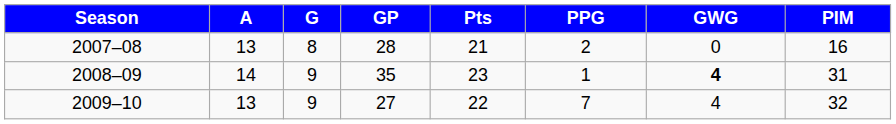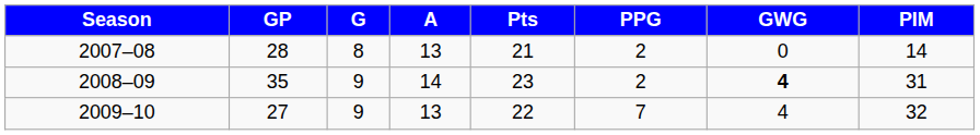columns swapped: GP <-> A
2007–08 | PIM: 16 -> 14
2008–09 | PPG: 1 -> 2
